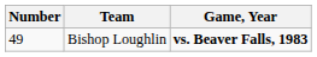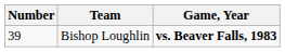Bishop Loughlin | Number: 49 -> 39
